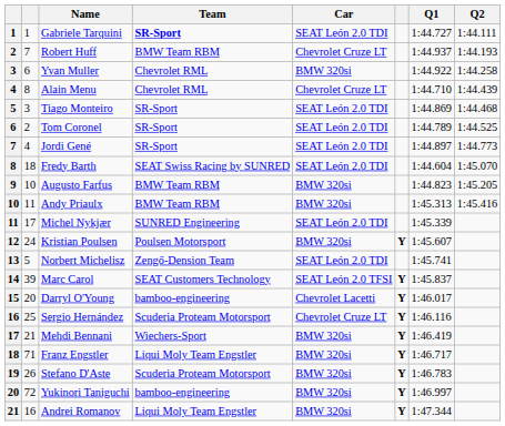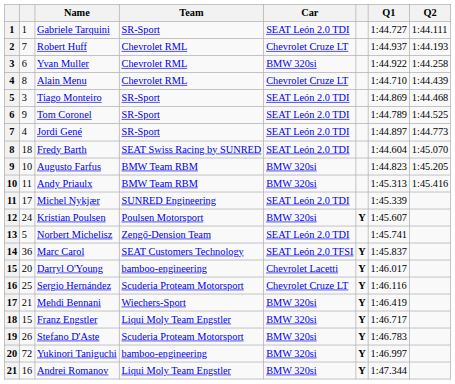Gabriele Tarquini | Team: bold -> normal
Robert Huff | Team: BMW Team RBM -> Chevrolet RML
Tom Coronel | column 2: 2 -> 9
Marc Carol | column 2: 39 -> 36
Franz Engstler | column 2: 71 -> 15
